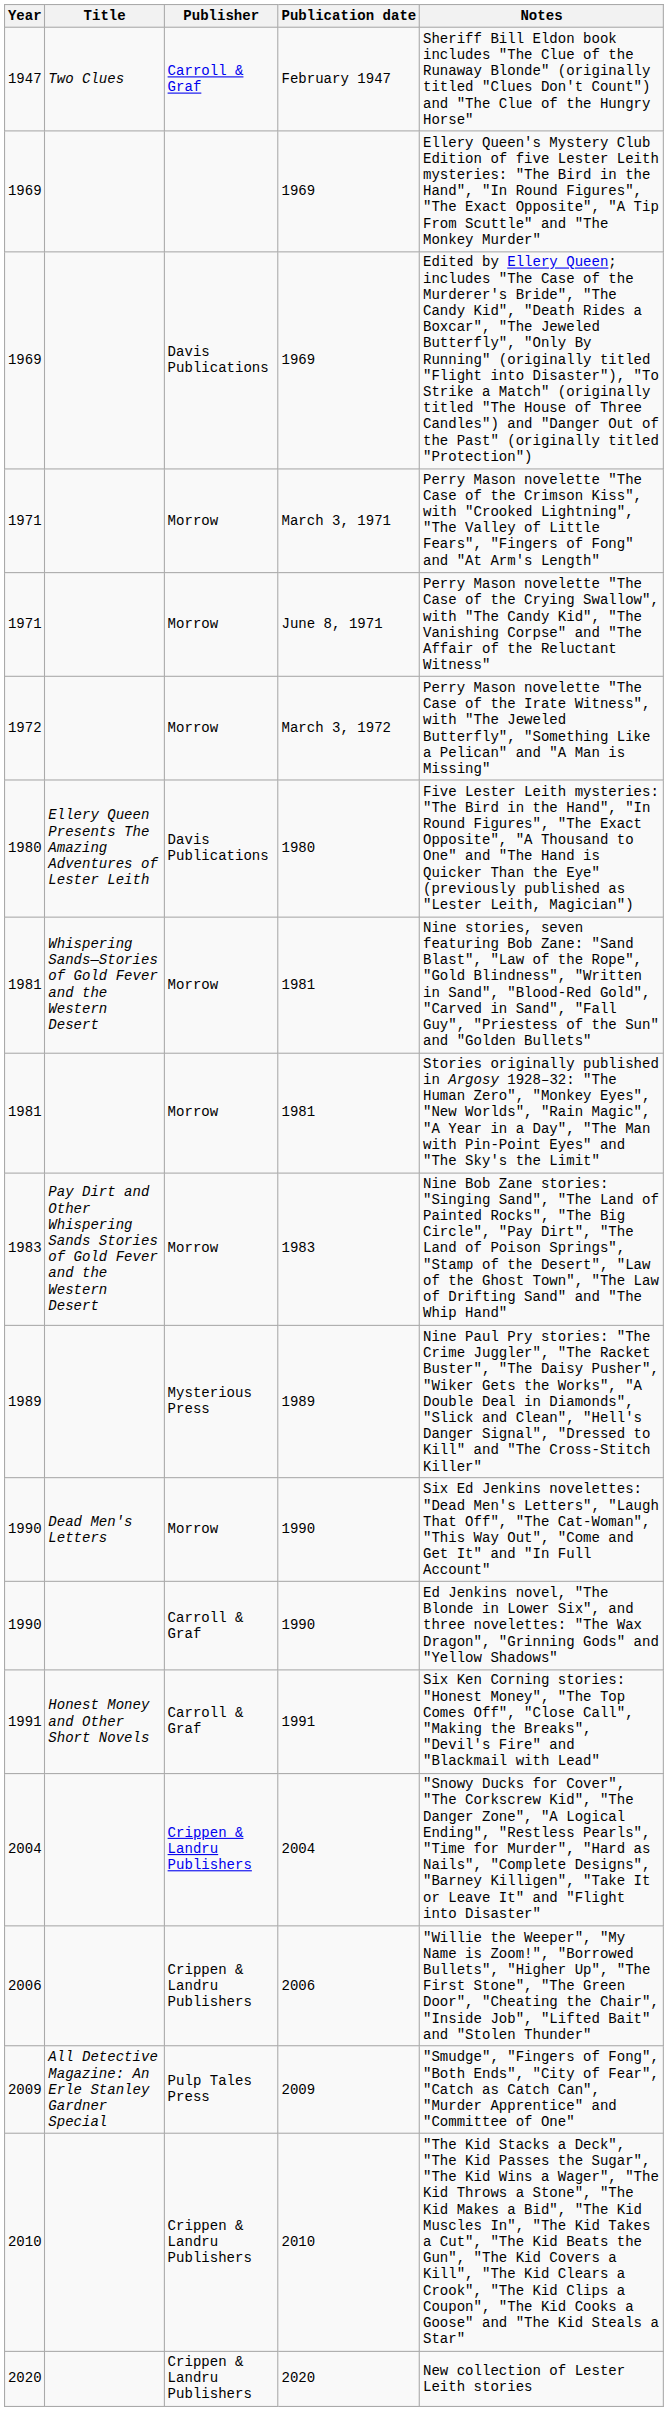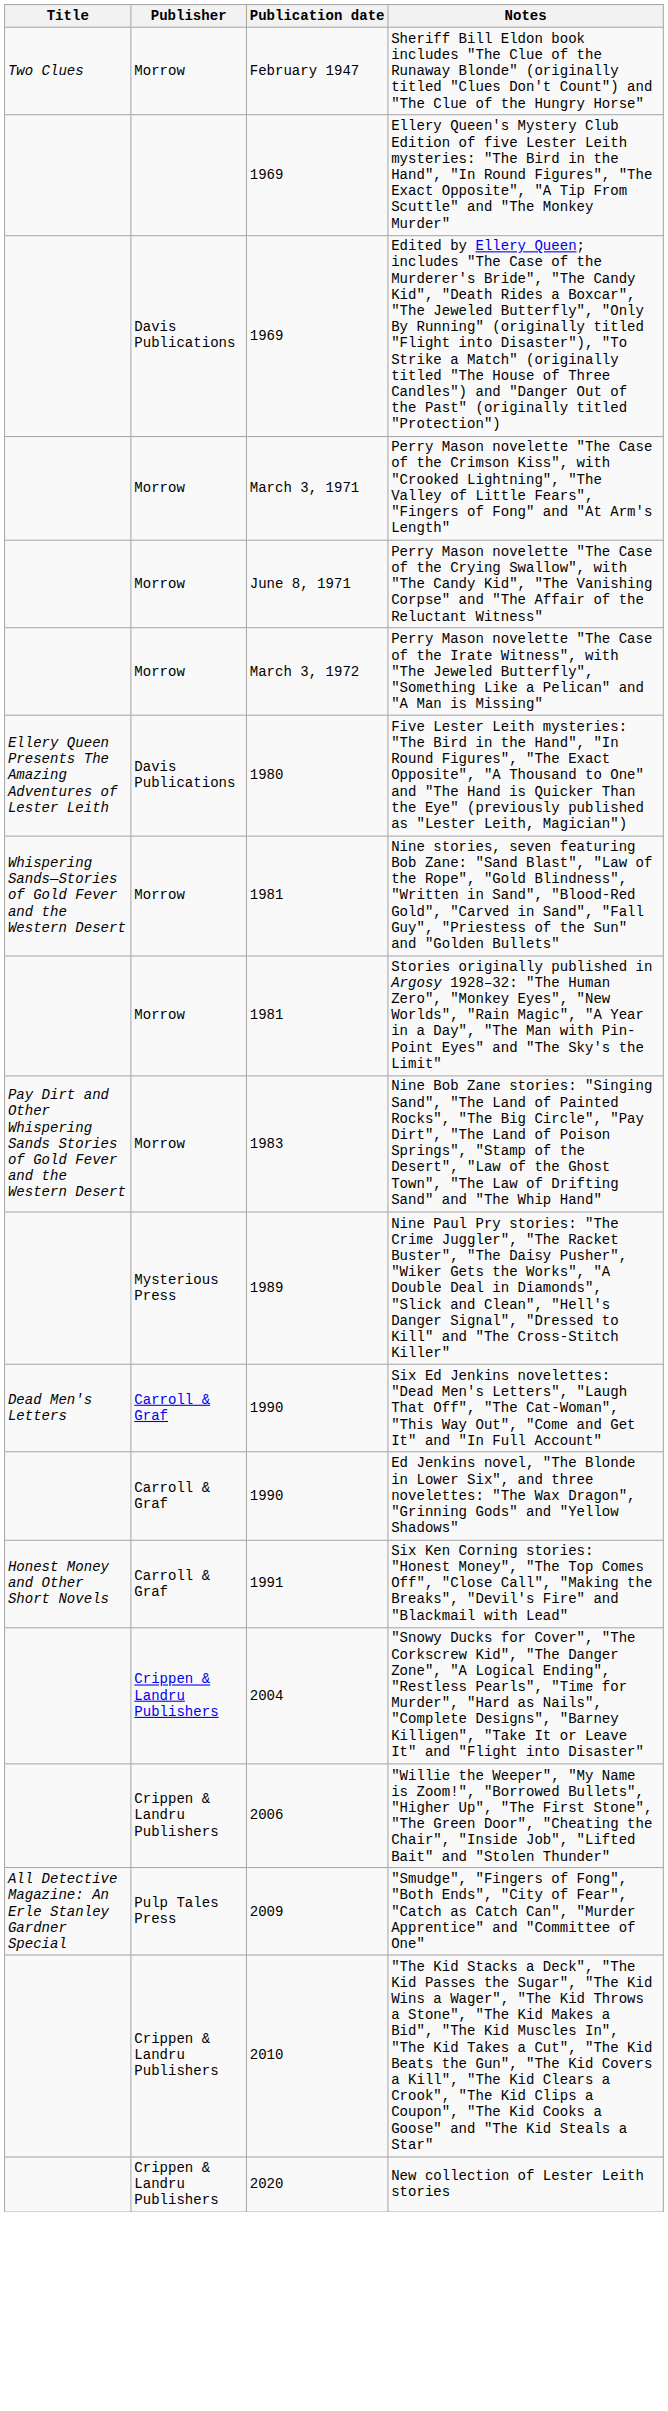- column: Year | 1947 | 1969 | 1969 | 1971 | 1971 | 1972 | 1980 | 1981 | 1981 | 1983 | 1989 | 1990 | 1990 | 1991 | 2004 | 2006 | 2009 | 2010 | 2020
February 1947 | Publisher: Carroll & Graf -> Morrow
Dead Men's Letters / 1990 | Publisher: Morrow -> Carroll & Graf
